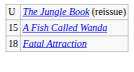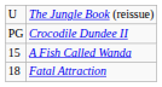+ row: PG | Crocodile Dundee II
